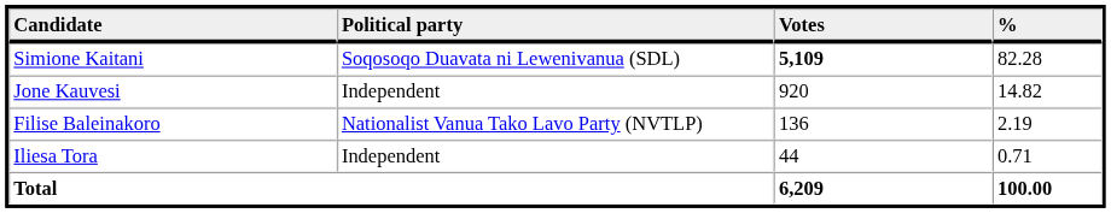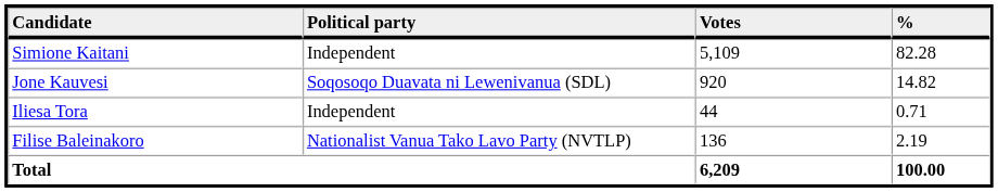Simione Kaitani | Political party: Soqosoqo Duavata ni Lewenivanua (SDL) -> Independent
Simione Kaitani | Votes: bold -> normal
Jone Kauvesi | Political party: Independent -> Soqosoqo Duavata ni Lewenivanua (SDL)
rows swapped: Filise Baleinakoro <-> Iliesa Tora
